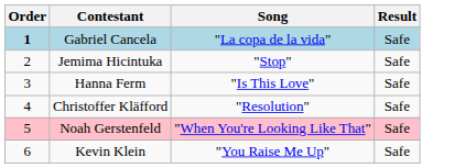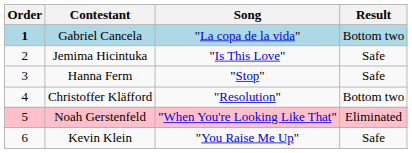Gabriel Cancela | Result: Safe -> Bottom two
Jemima Hicintuka | Song: "Stop" -> "Is This Love"
Hanna Ferm | Song: "Is This Love" -> "Stop"
Christoffer Kläfford | Result: Safe -> Bottom two
Noah Gerstenfeld | Result: Safe -> Eliminated
